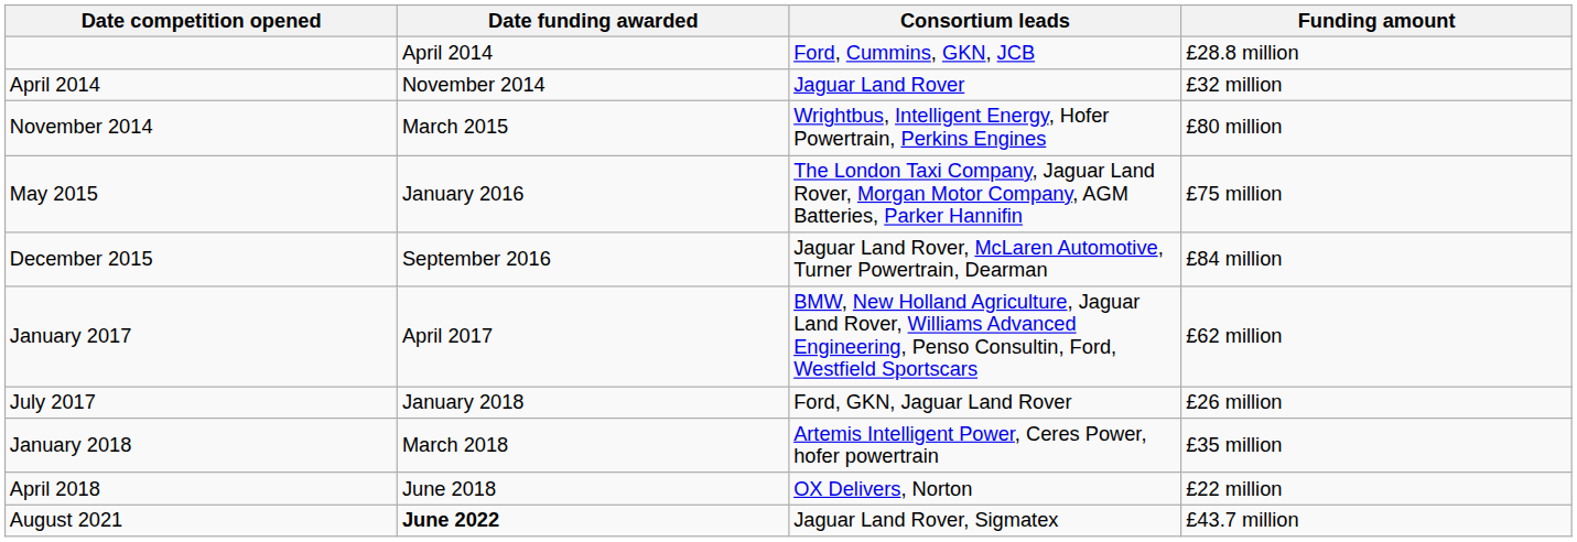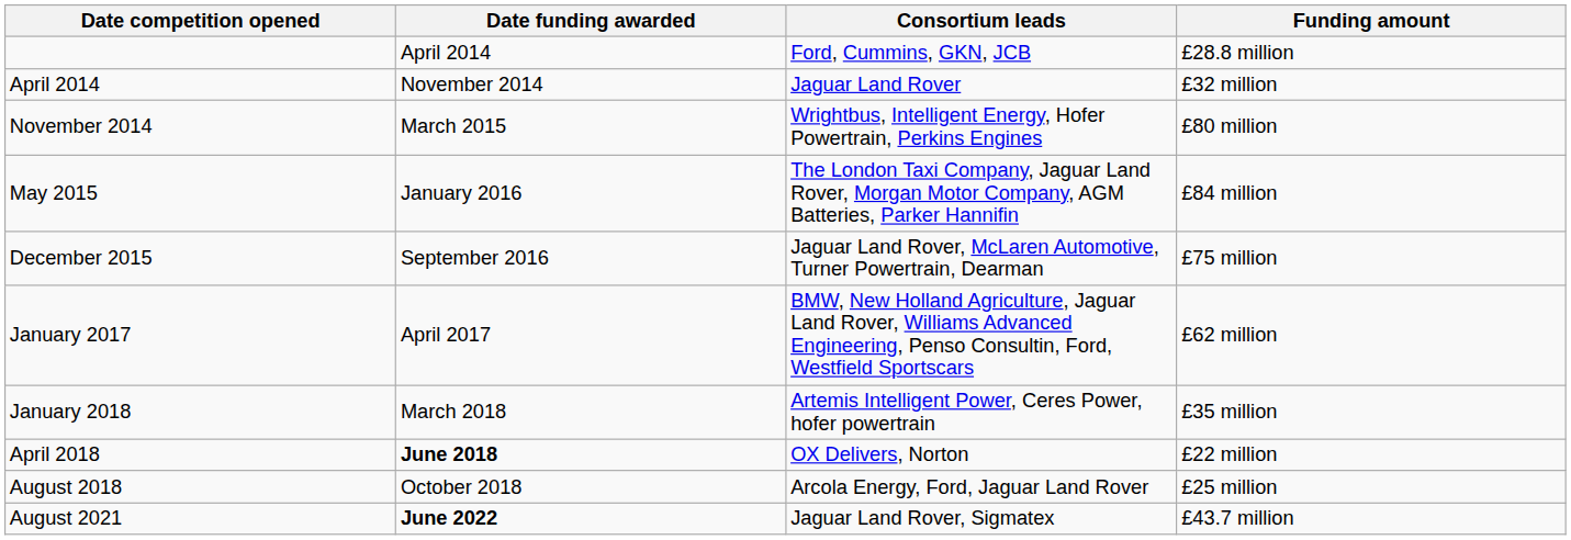May 2015 | Funding amount: £75 million -> £84 million
December 2015 | Funding amount: £84 million -> £75 million
- row: July 2017 | January 2018 | Ford, GKN, Jaguar Land Rover | £26 million
April 2018 | Date funding awarded: normal -> bold
+ row: August 2018 | October 2018 | Arcola Energy, Ford, Jaguar Land Rover | £25 million
